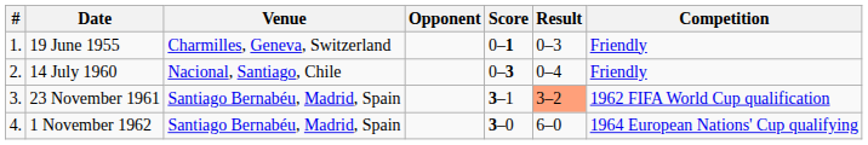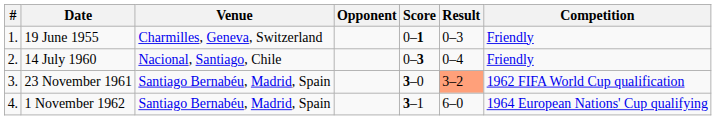23 November 1961 | Score: 3–1 -> 3–0
1 November 1962 | Score: 3–0 -> 3–1
